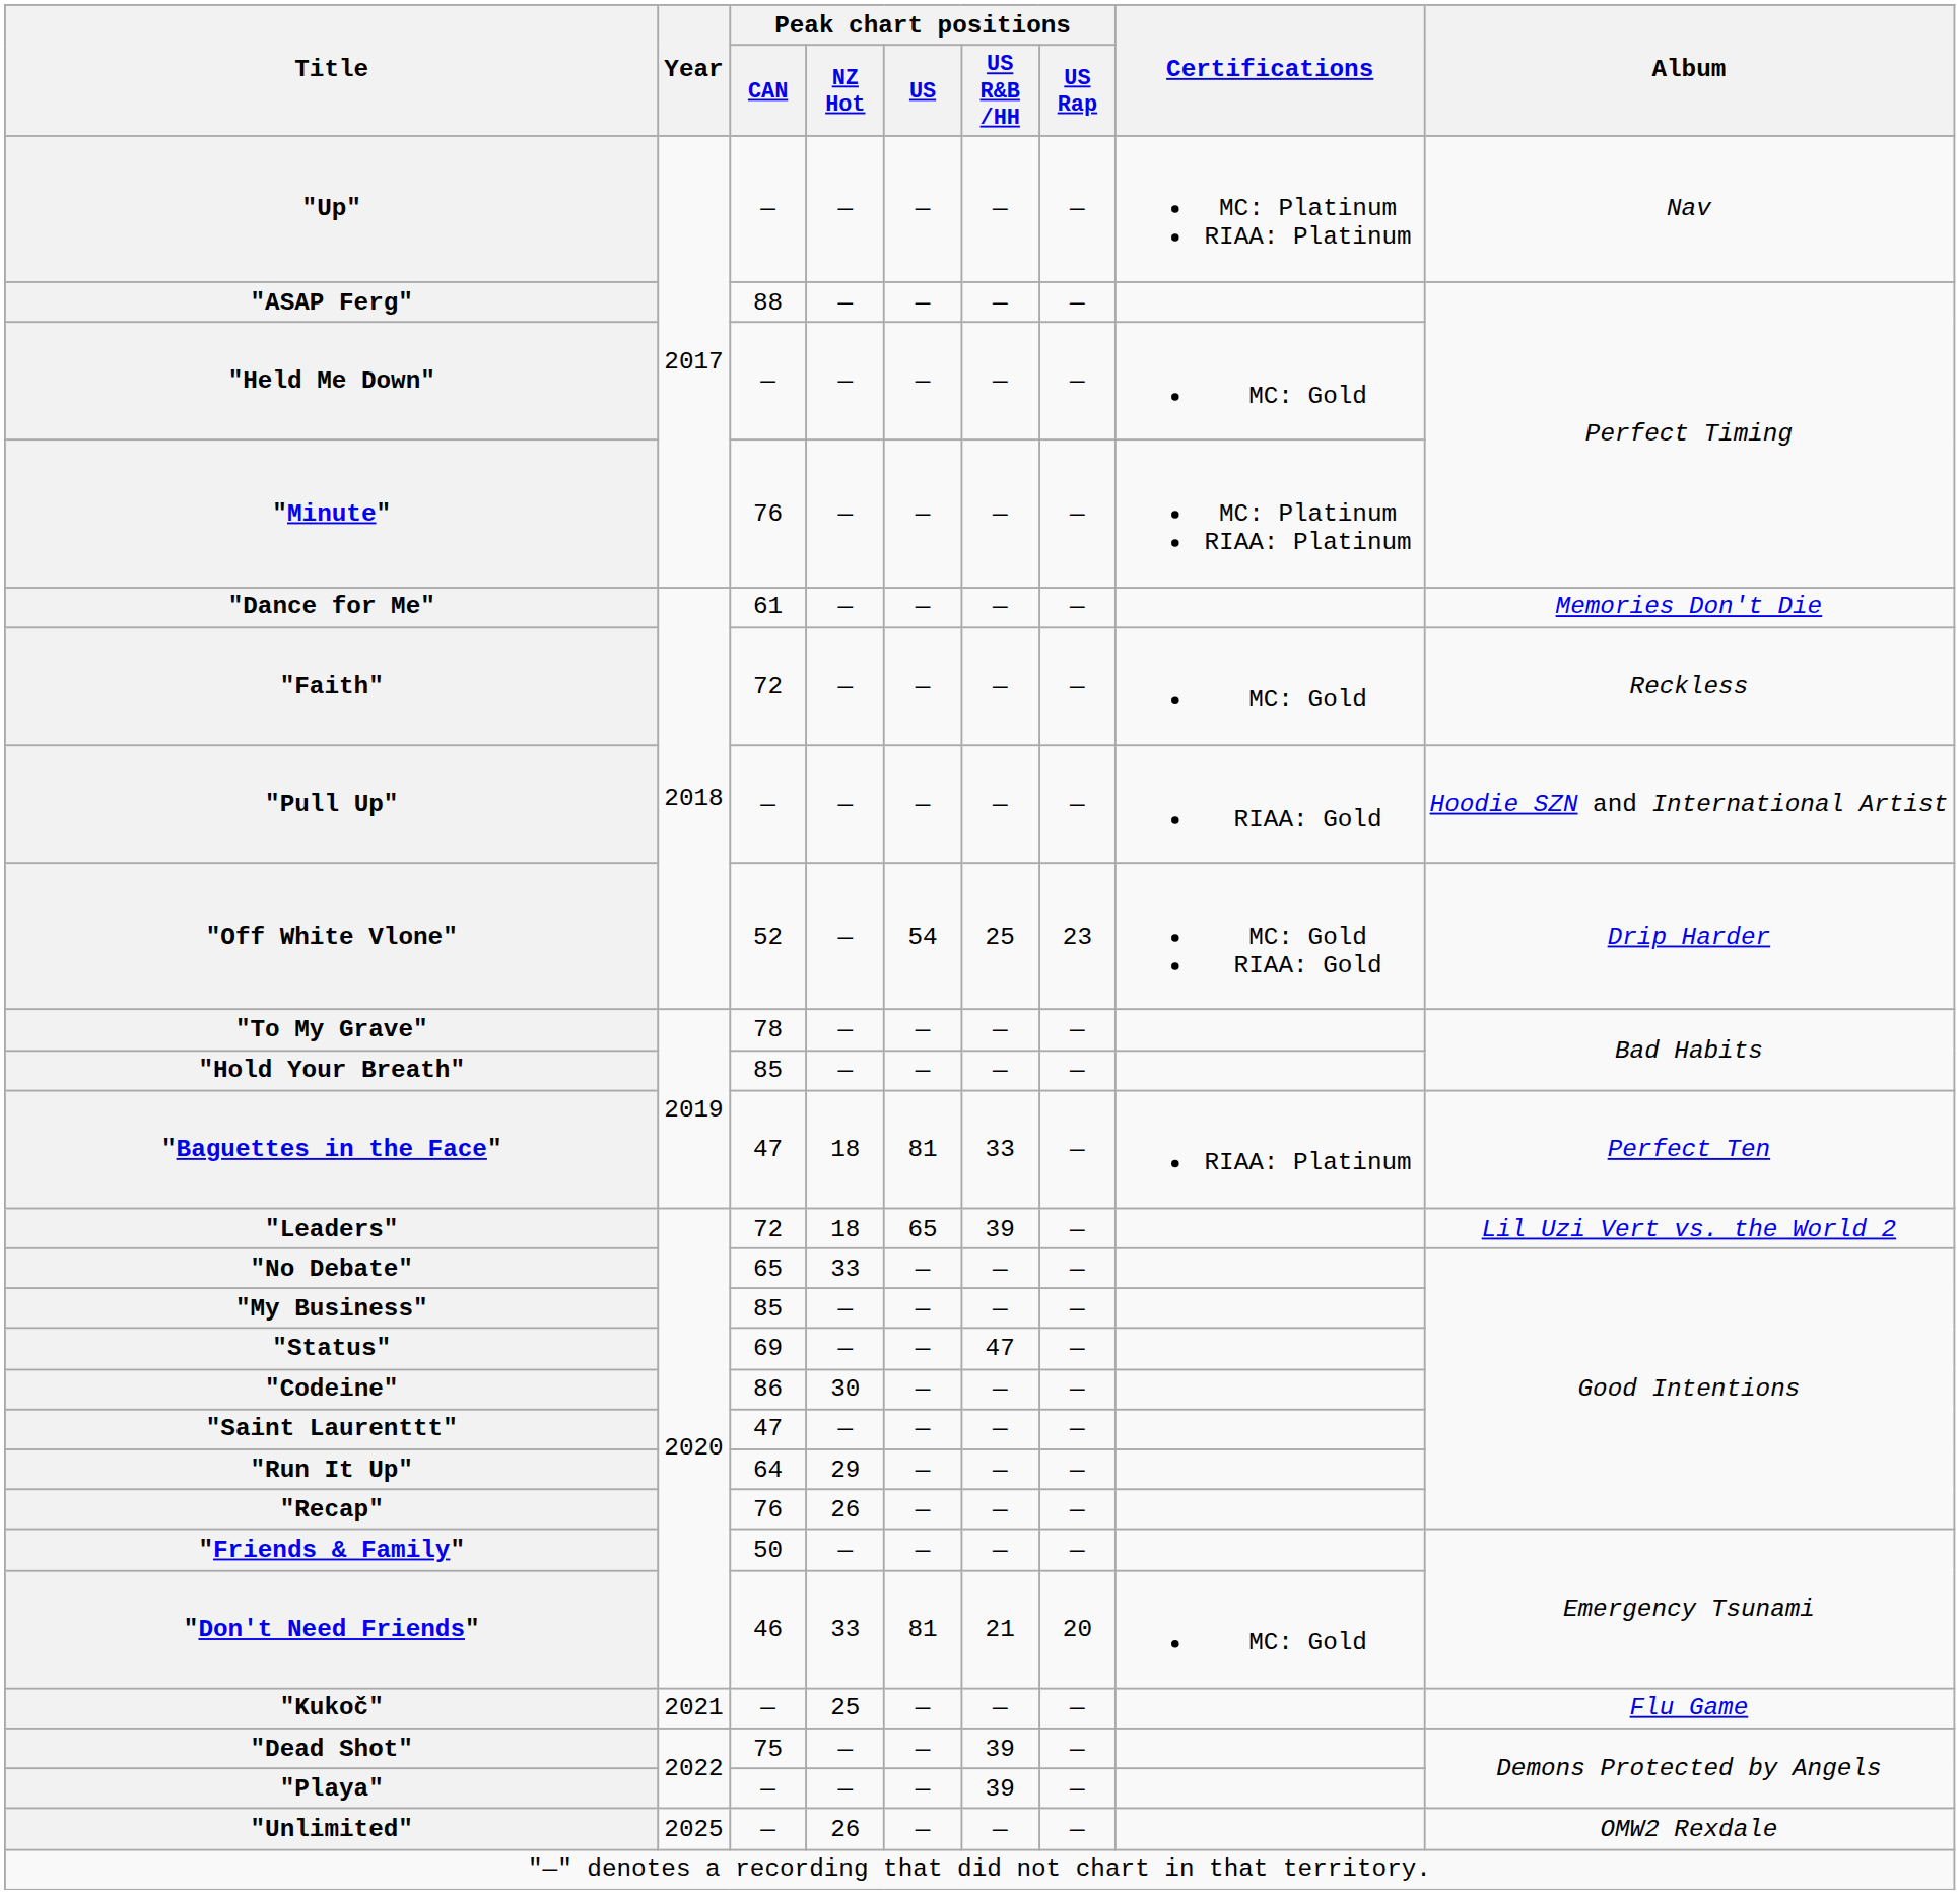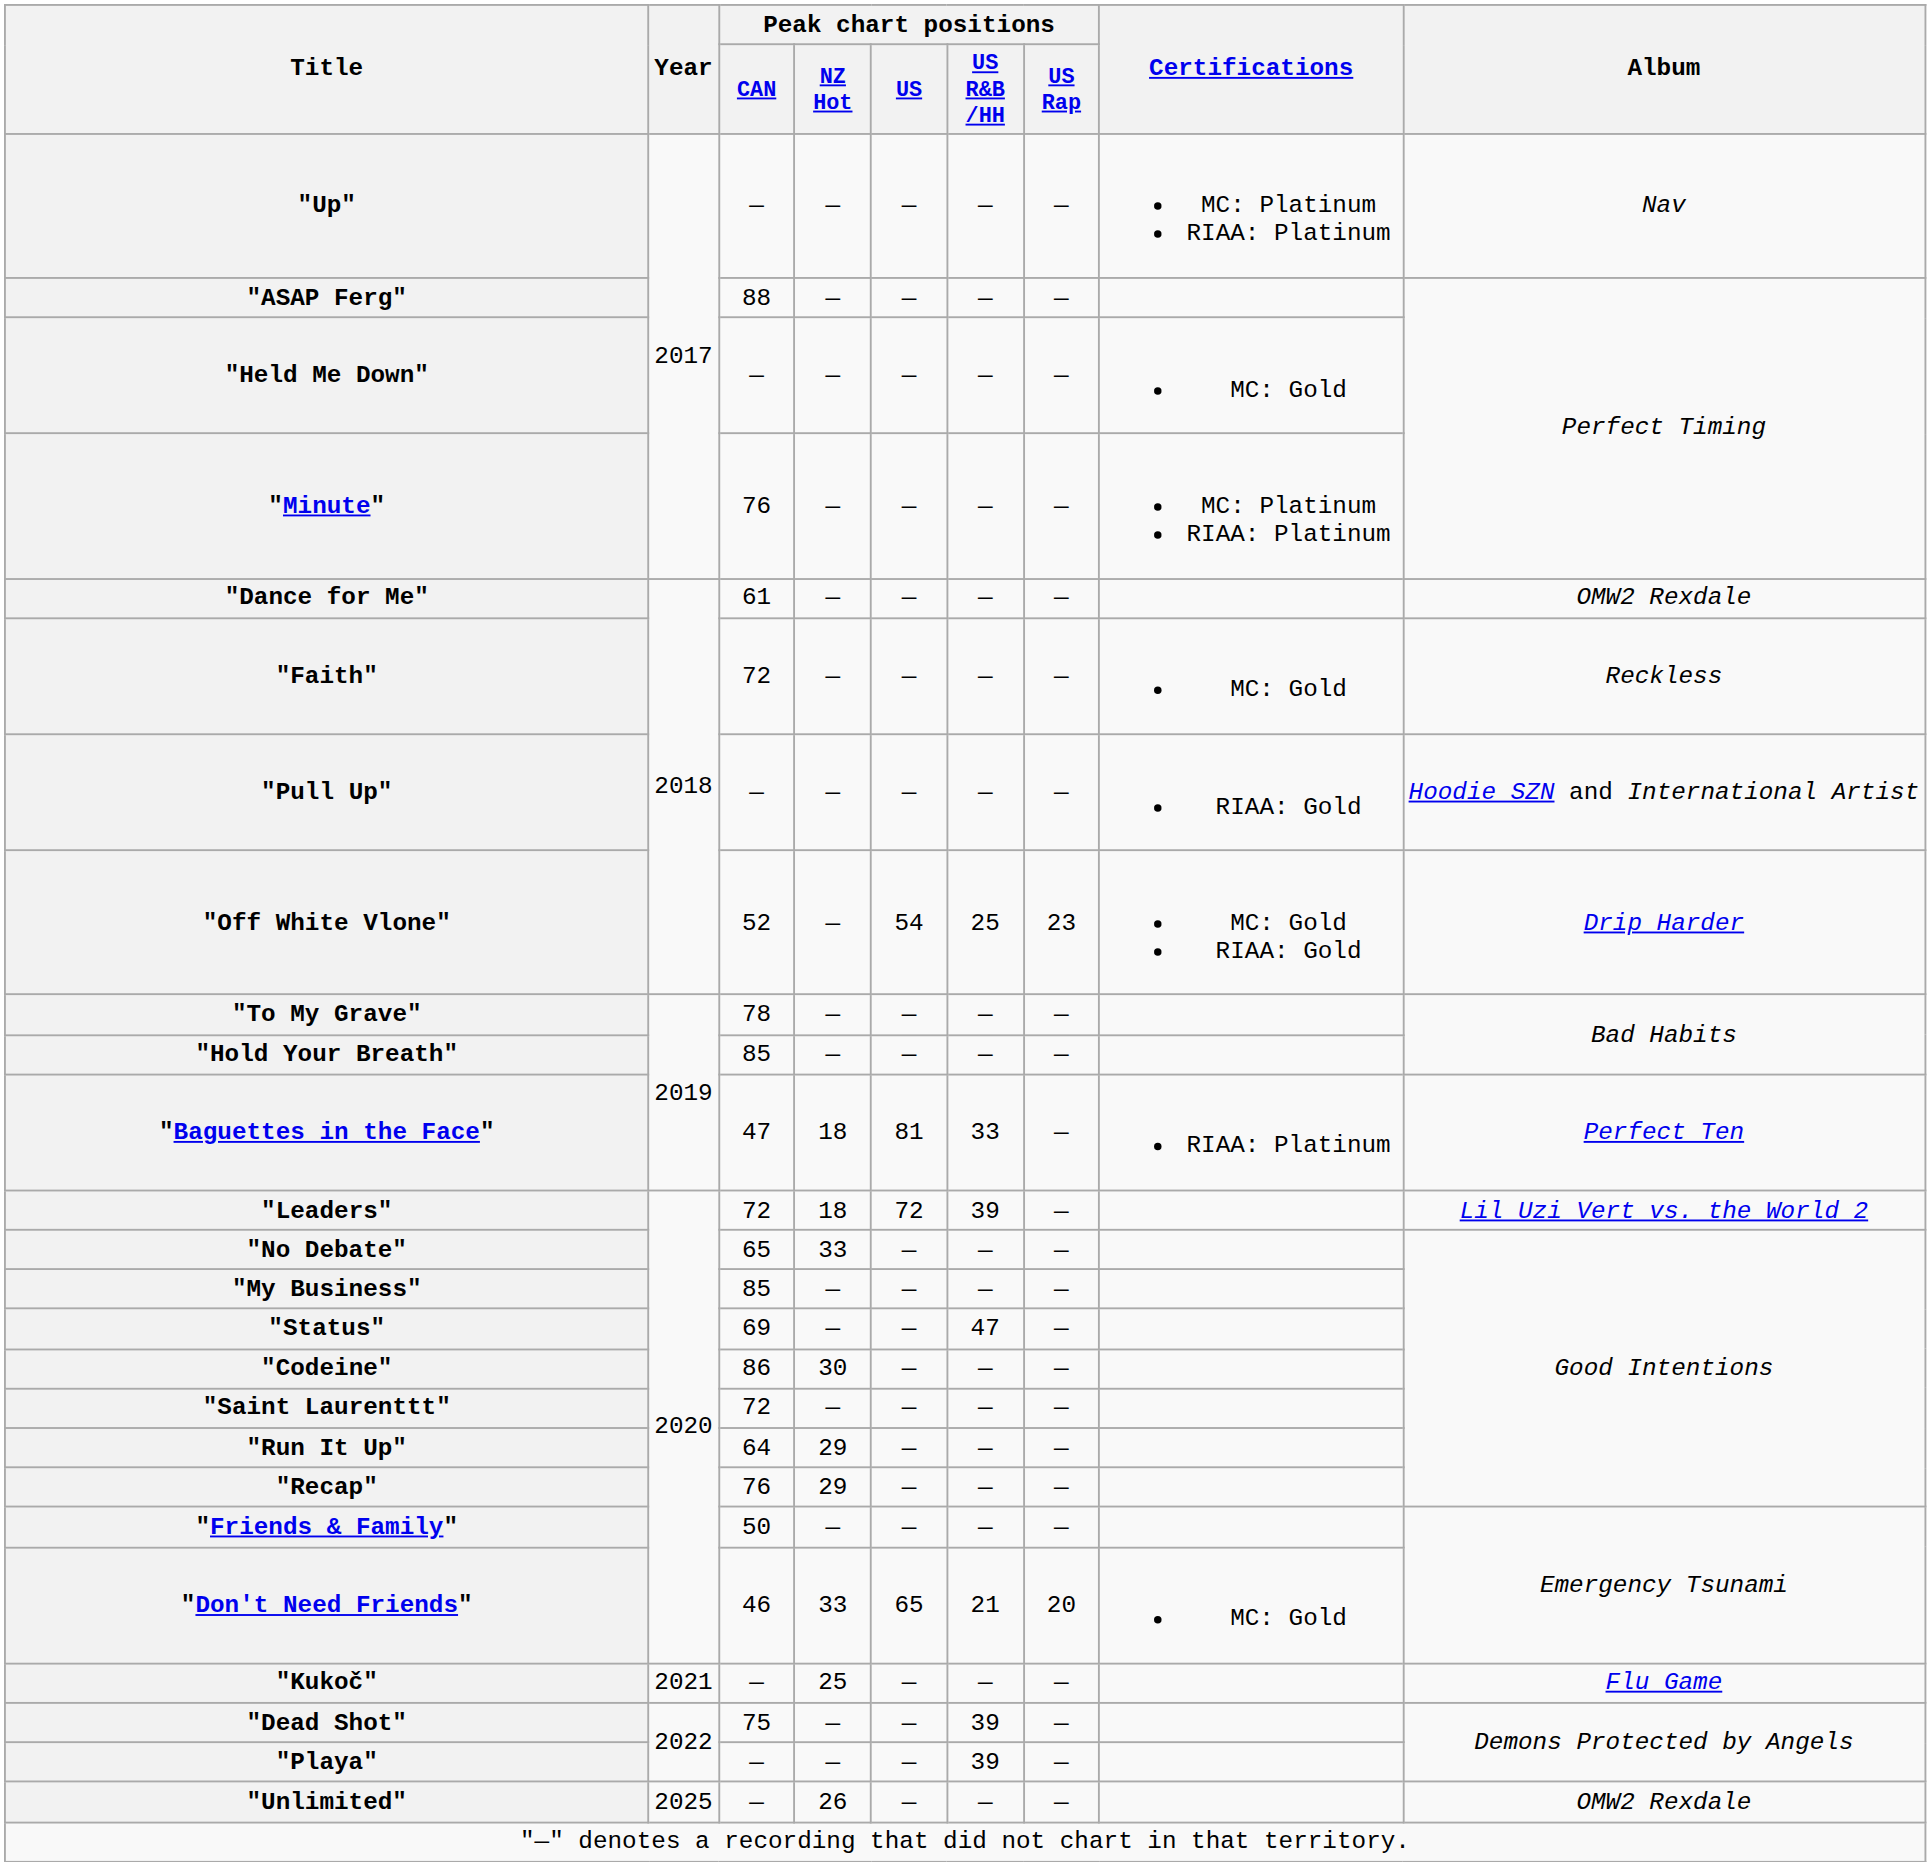"Dance for Me" | Album: Memories Don't Die -> OMW2 Rexdale
"Leaders" | Peak chart positions / US: 65 -> 72
"Saint Laurenttt" | Peak chart positions / CAN: 47 -> 72
"Recap" | Peak chart positions / NZ Hot: 26 -> 29
"Don't Need Friends" | Peak chart positions / US: 81 -> 65
